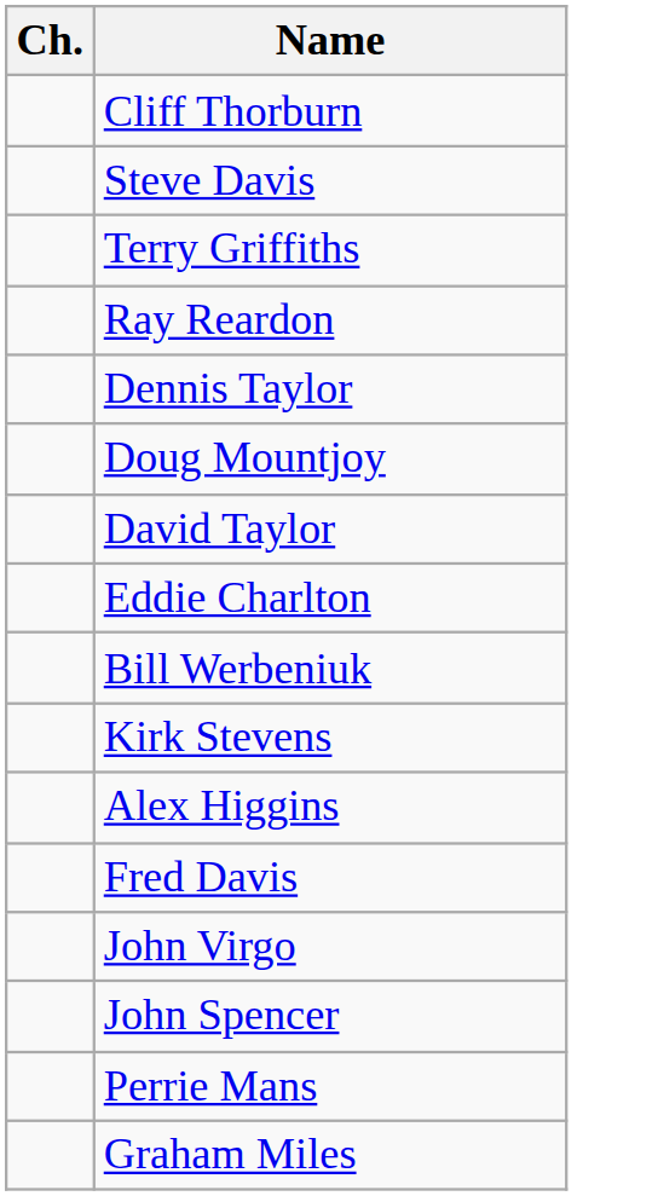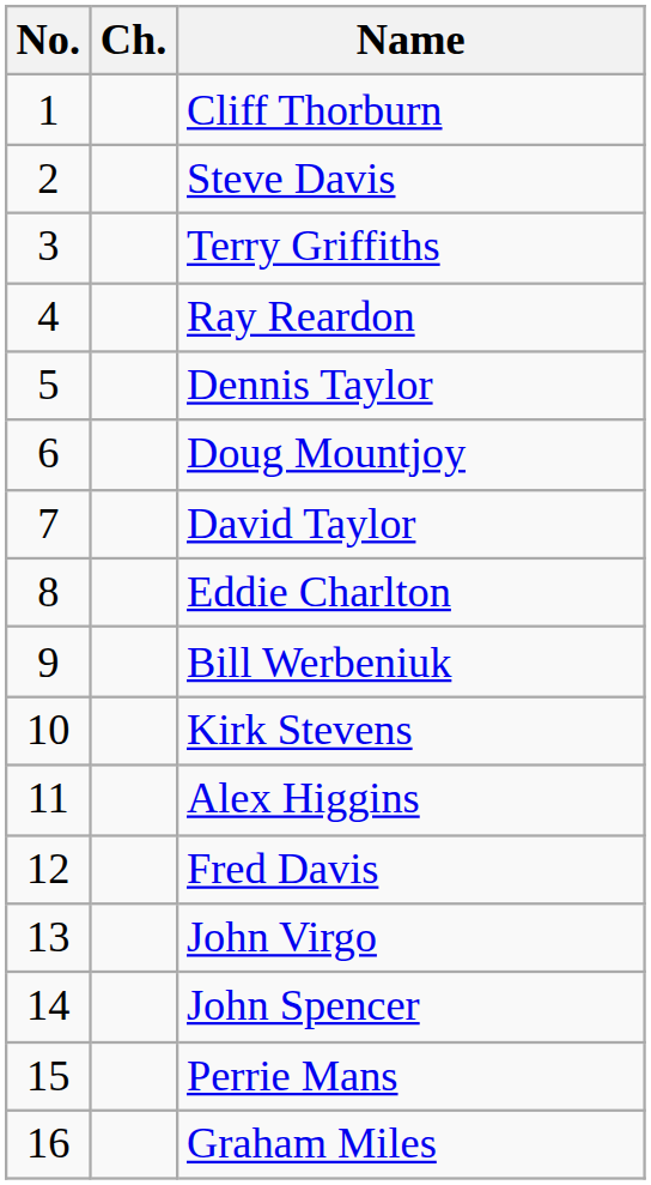+ column: No. | 1 | 2 | 3 | 4 | 5 | 6 | 7 | 8 | 9 | 10 | 11 | 12 | 13 | 14 | 15 | 16
